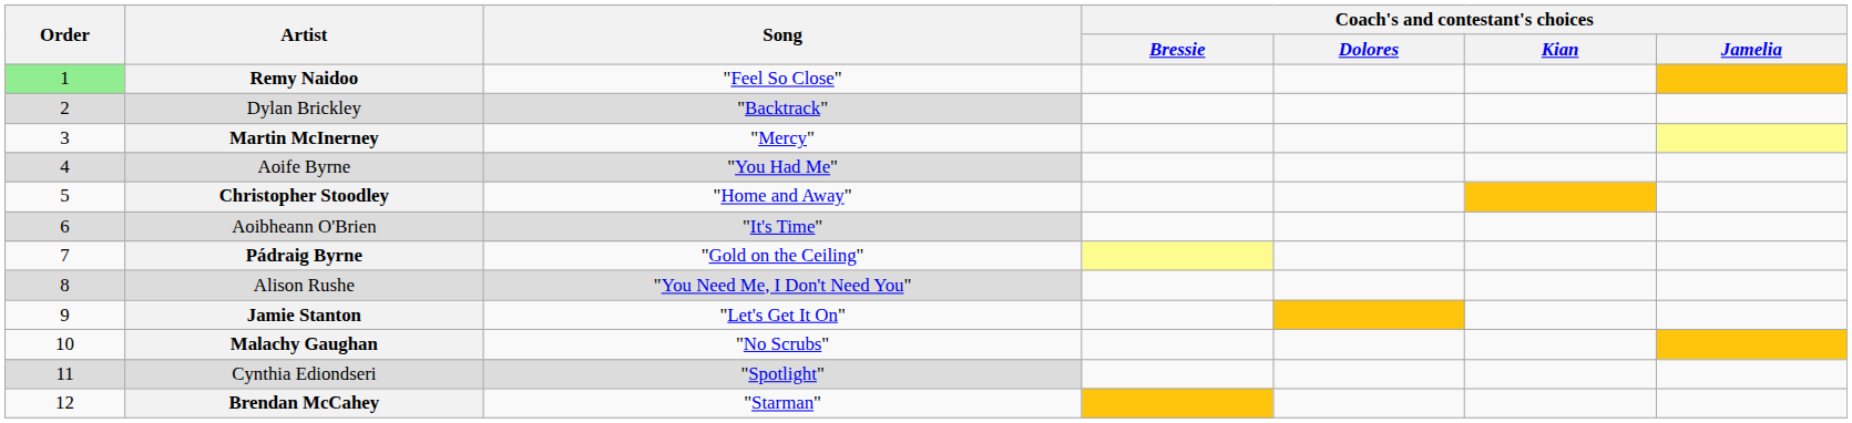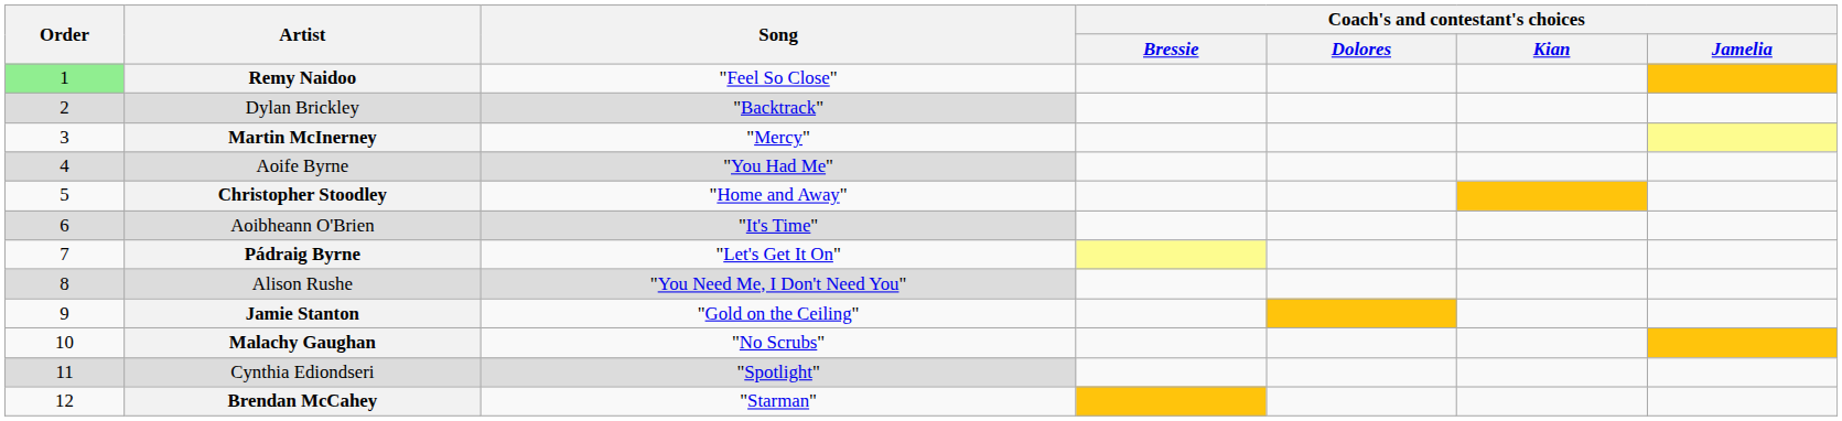Pádraig Byrne | Song: "Gold on the Ceiling" -> "Let's Get It On"
Jamie Stanton | Song: "Let's Get It On" -> "Gold on the Ceiling"
